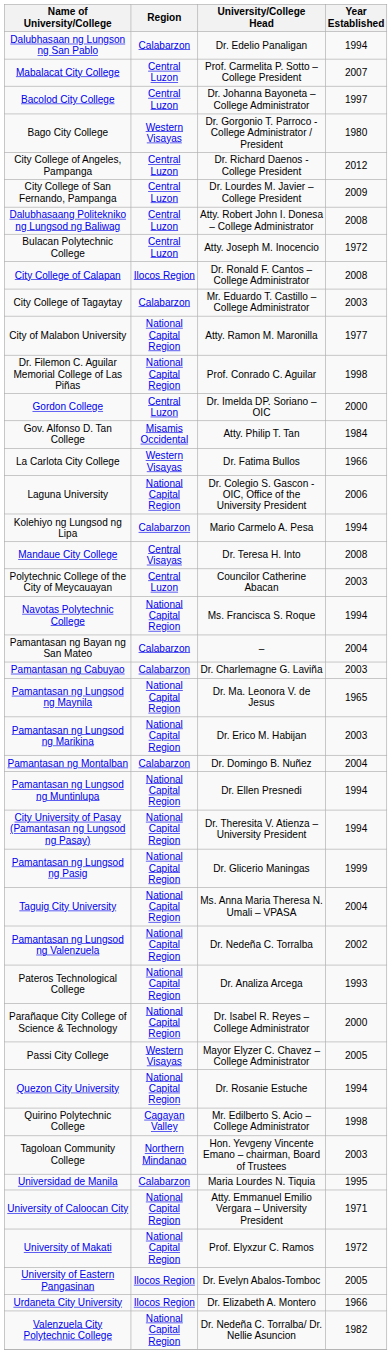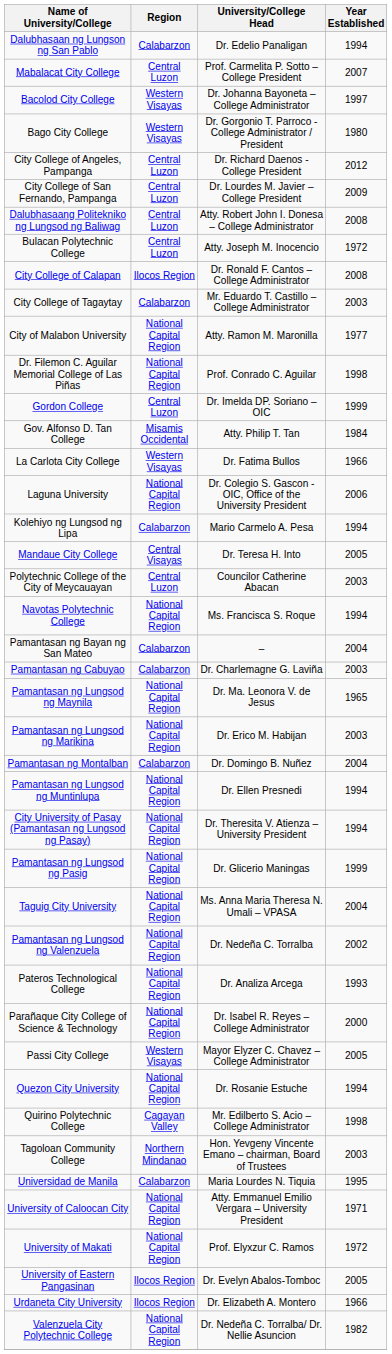Bacolod City College | Region: Central Luzon -> Western Visayas
Gordon College | Year Established: 2000 -> 1999
Mandaue City College | Year Established: 2008 -> 2005
